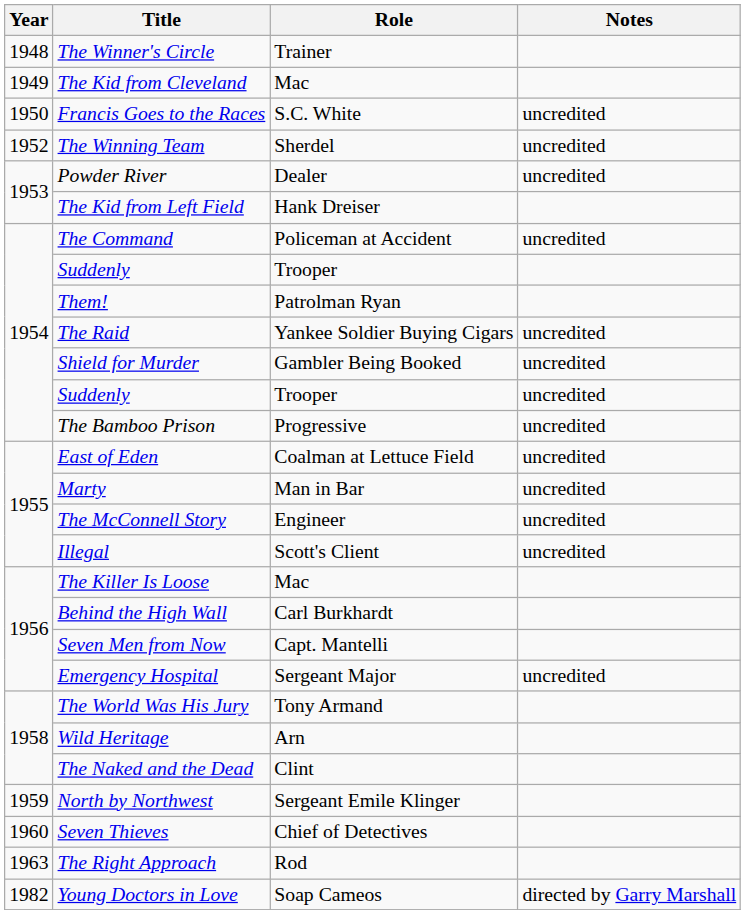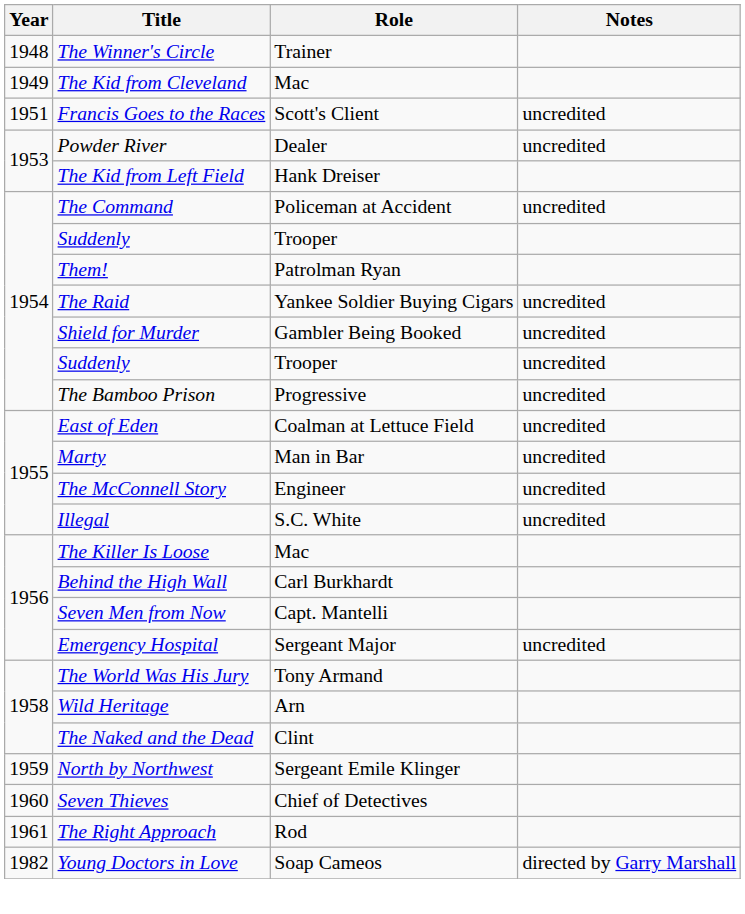Francis Goes to the Races | Year: 1950 -> 1951
Francis Goes to the Races | Role: S.C. White -> Scott's Client
- row: 1952 | The Winning Team | Sherdel | uncredited
Illegal | Role: Scott's Client -> S.C. White
The Right Approach | Year: 1963 -> 1961
